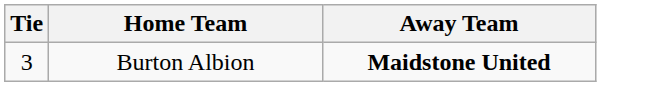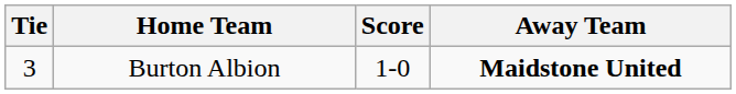+ column: Score | 1-0
